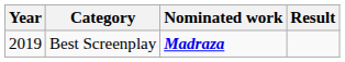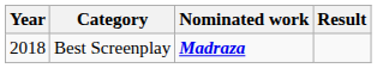Best Screenplay | Year: 2019 -> 2018
